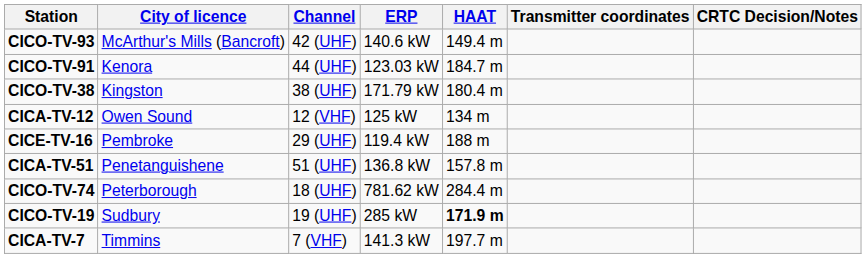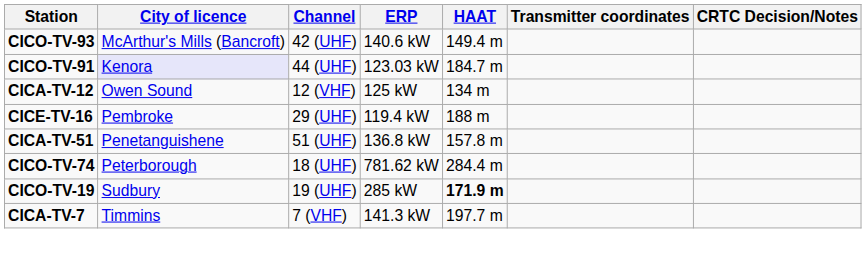CICO-TV-91 | City of licence: no background -> lavender background
- row: CICO-TV-38 | Kingston | 38 (UHF) | 171.79 kW | 180.4 m
